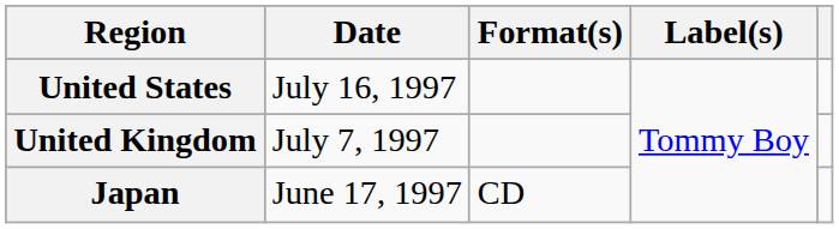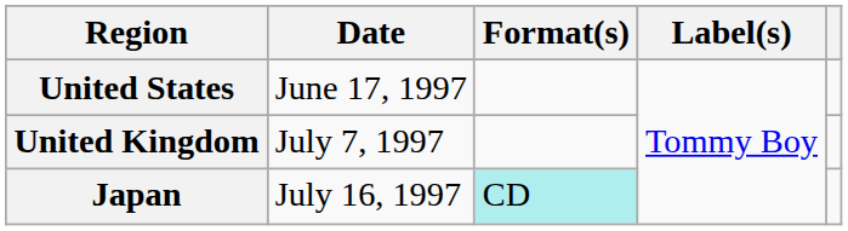United States | Date: July 16, 1997 -> June 17, 1997
Japan | Date: June 17, 1997 -> July 16, 1997
Japan | Format(s): no background -> paleturquoise background
